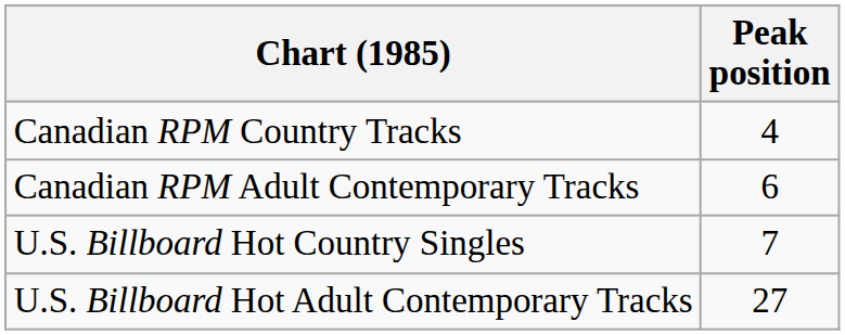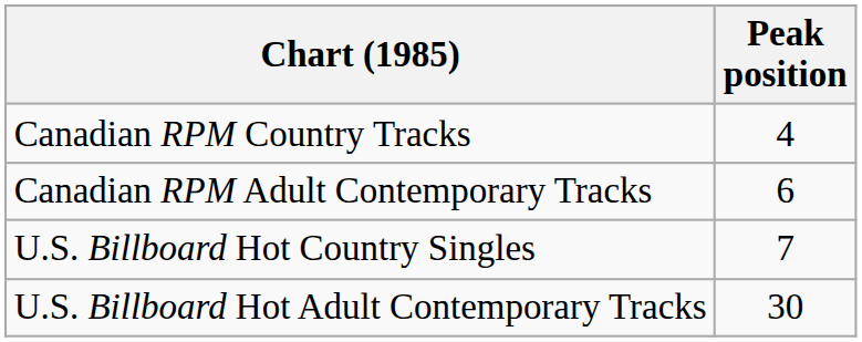U.S. Billboard Hot Adult Contemporary Tracks | Peak position: 27 -> 30
